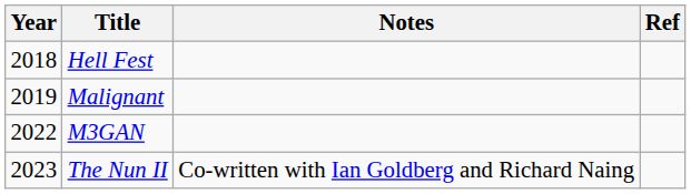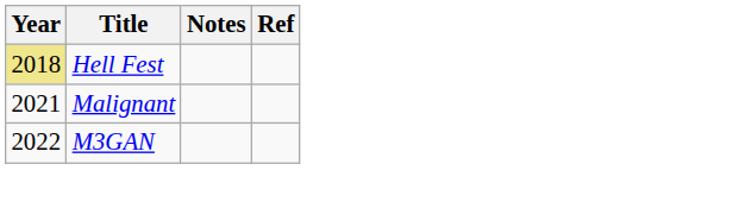Hell Fest | Year: no background -> khaki background
Malignant | Year: 2019 -> 2021
- row: 2023 | The Nun II | Co-written with Ian Goldberg and Richard Naing
